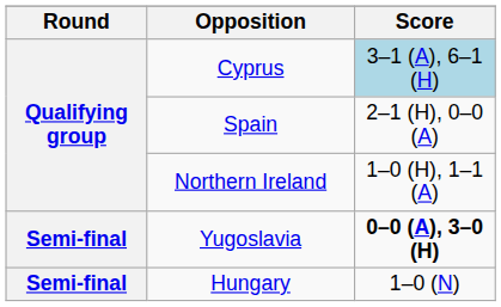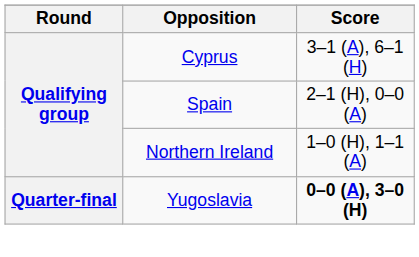Cyprus | Score: lightblue background -> no background
Yugoslavia | Round: Semi-final -> Quarter-final
- row: Semi-final | Hungary | 1–0 (N)
